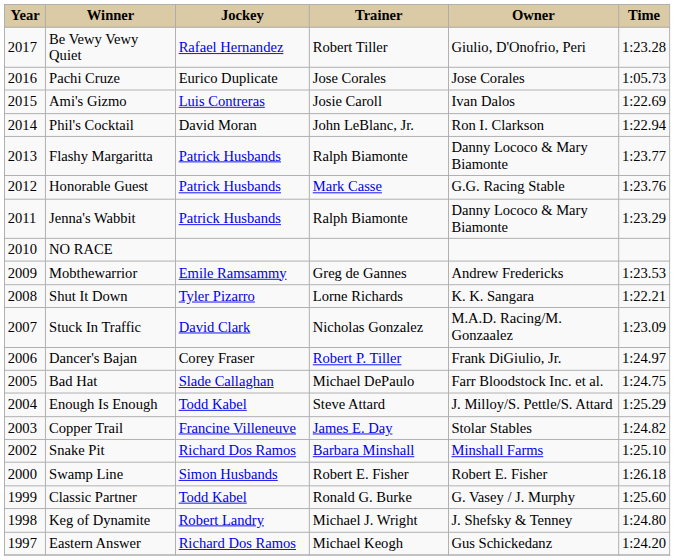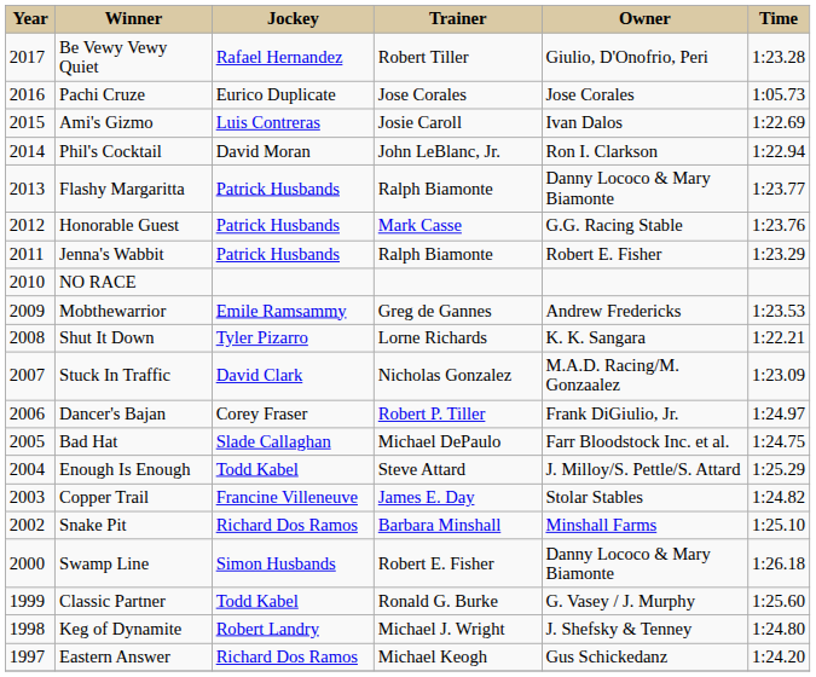Jenna's Wabbit | Owner: Danny Lococo & Mary Biamonte -> Robert E. Fisher
Swamp Line | Owner: Robert E. Fisher -> Danny Lococo & Mary Biamonte
